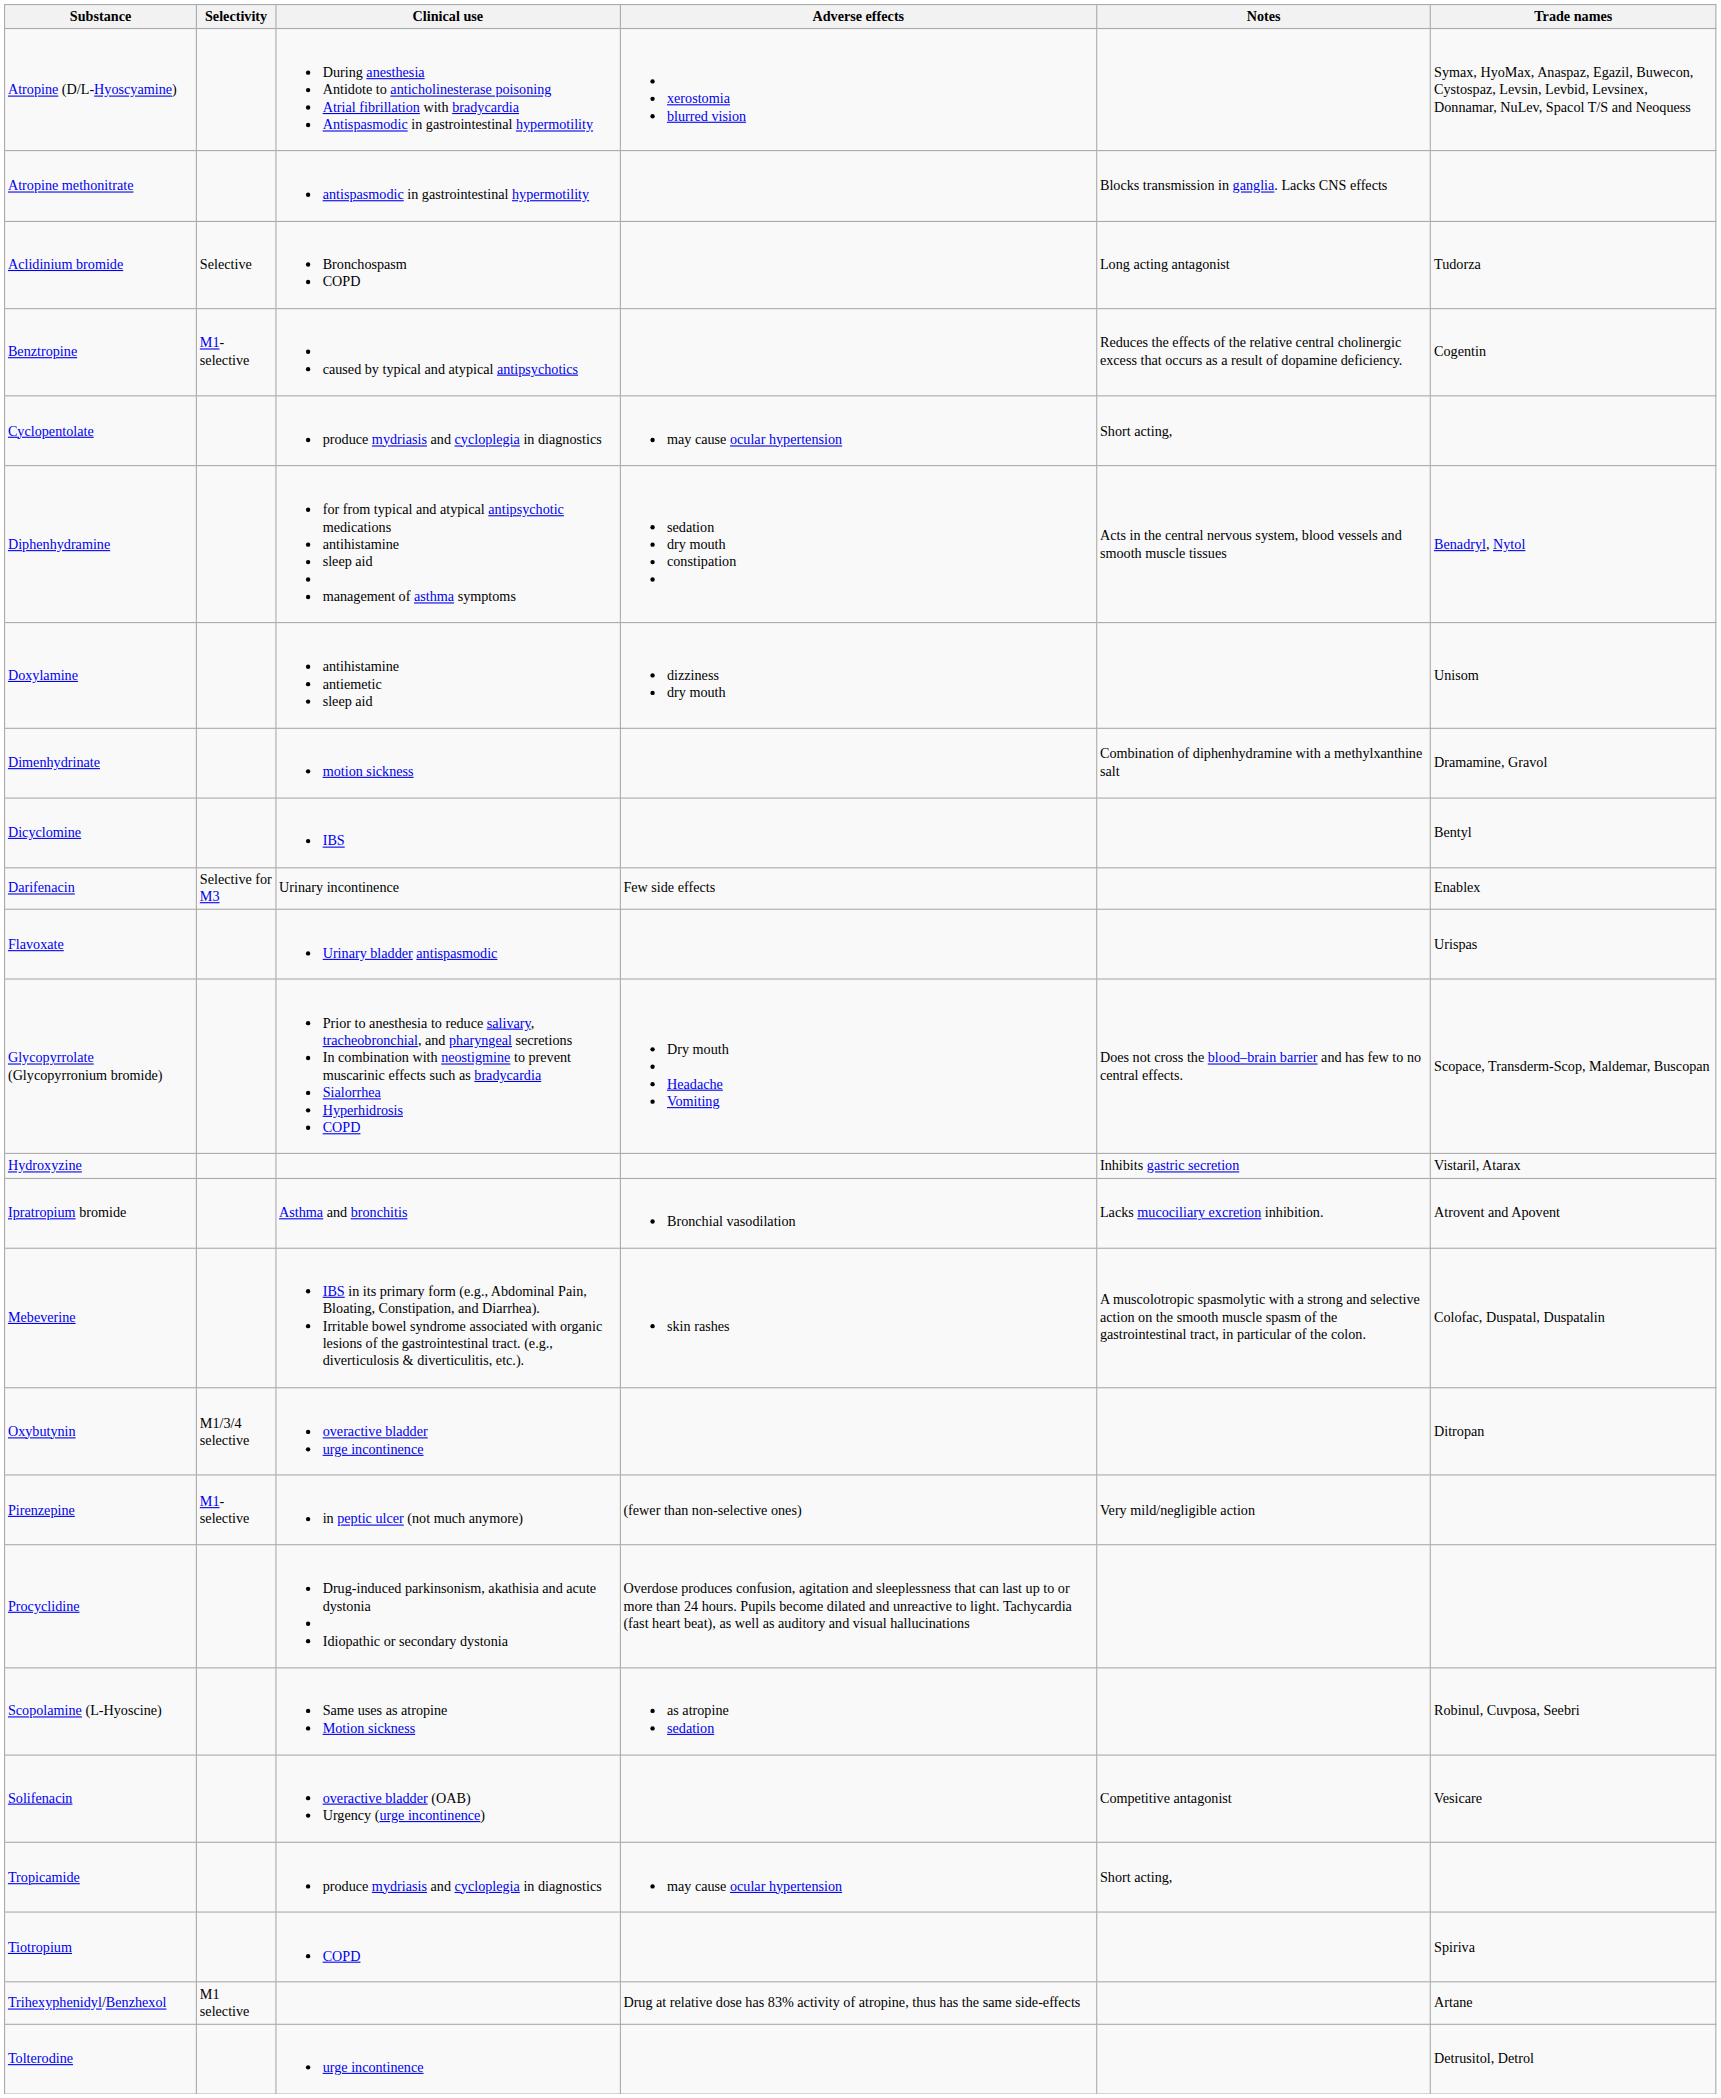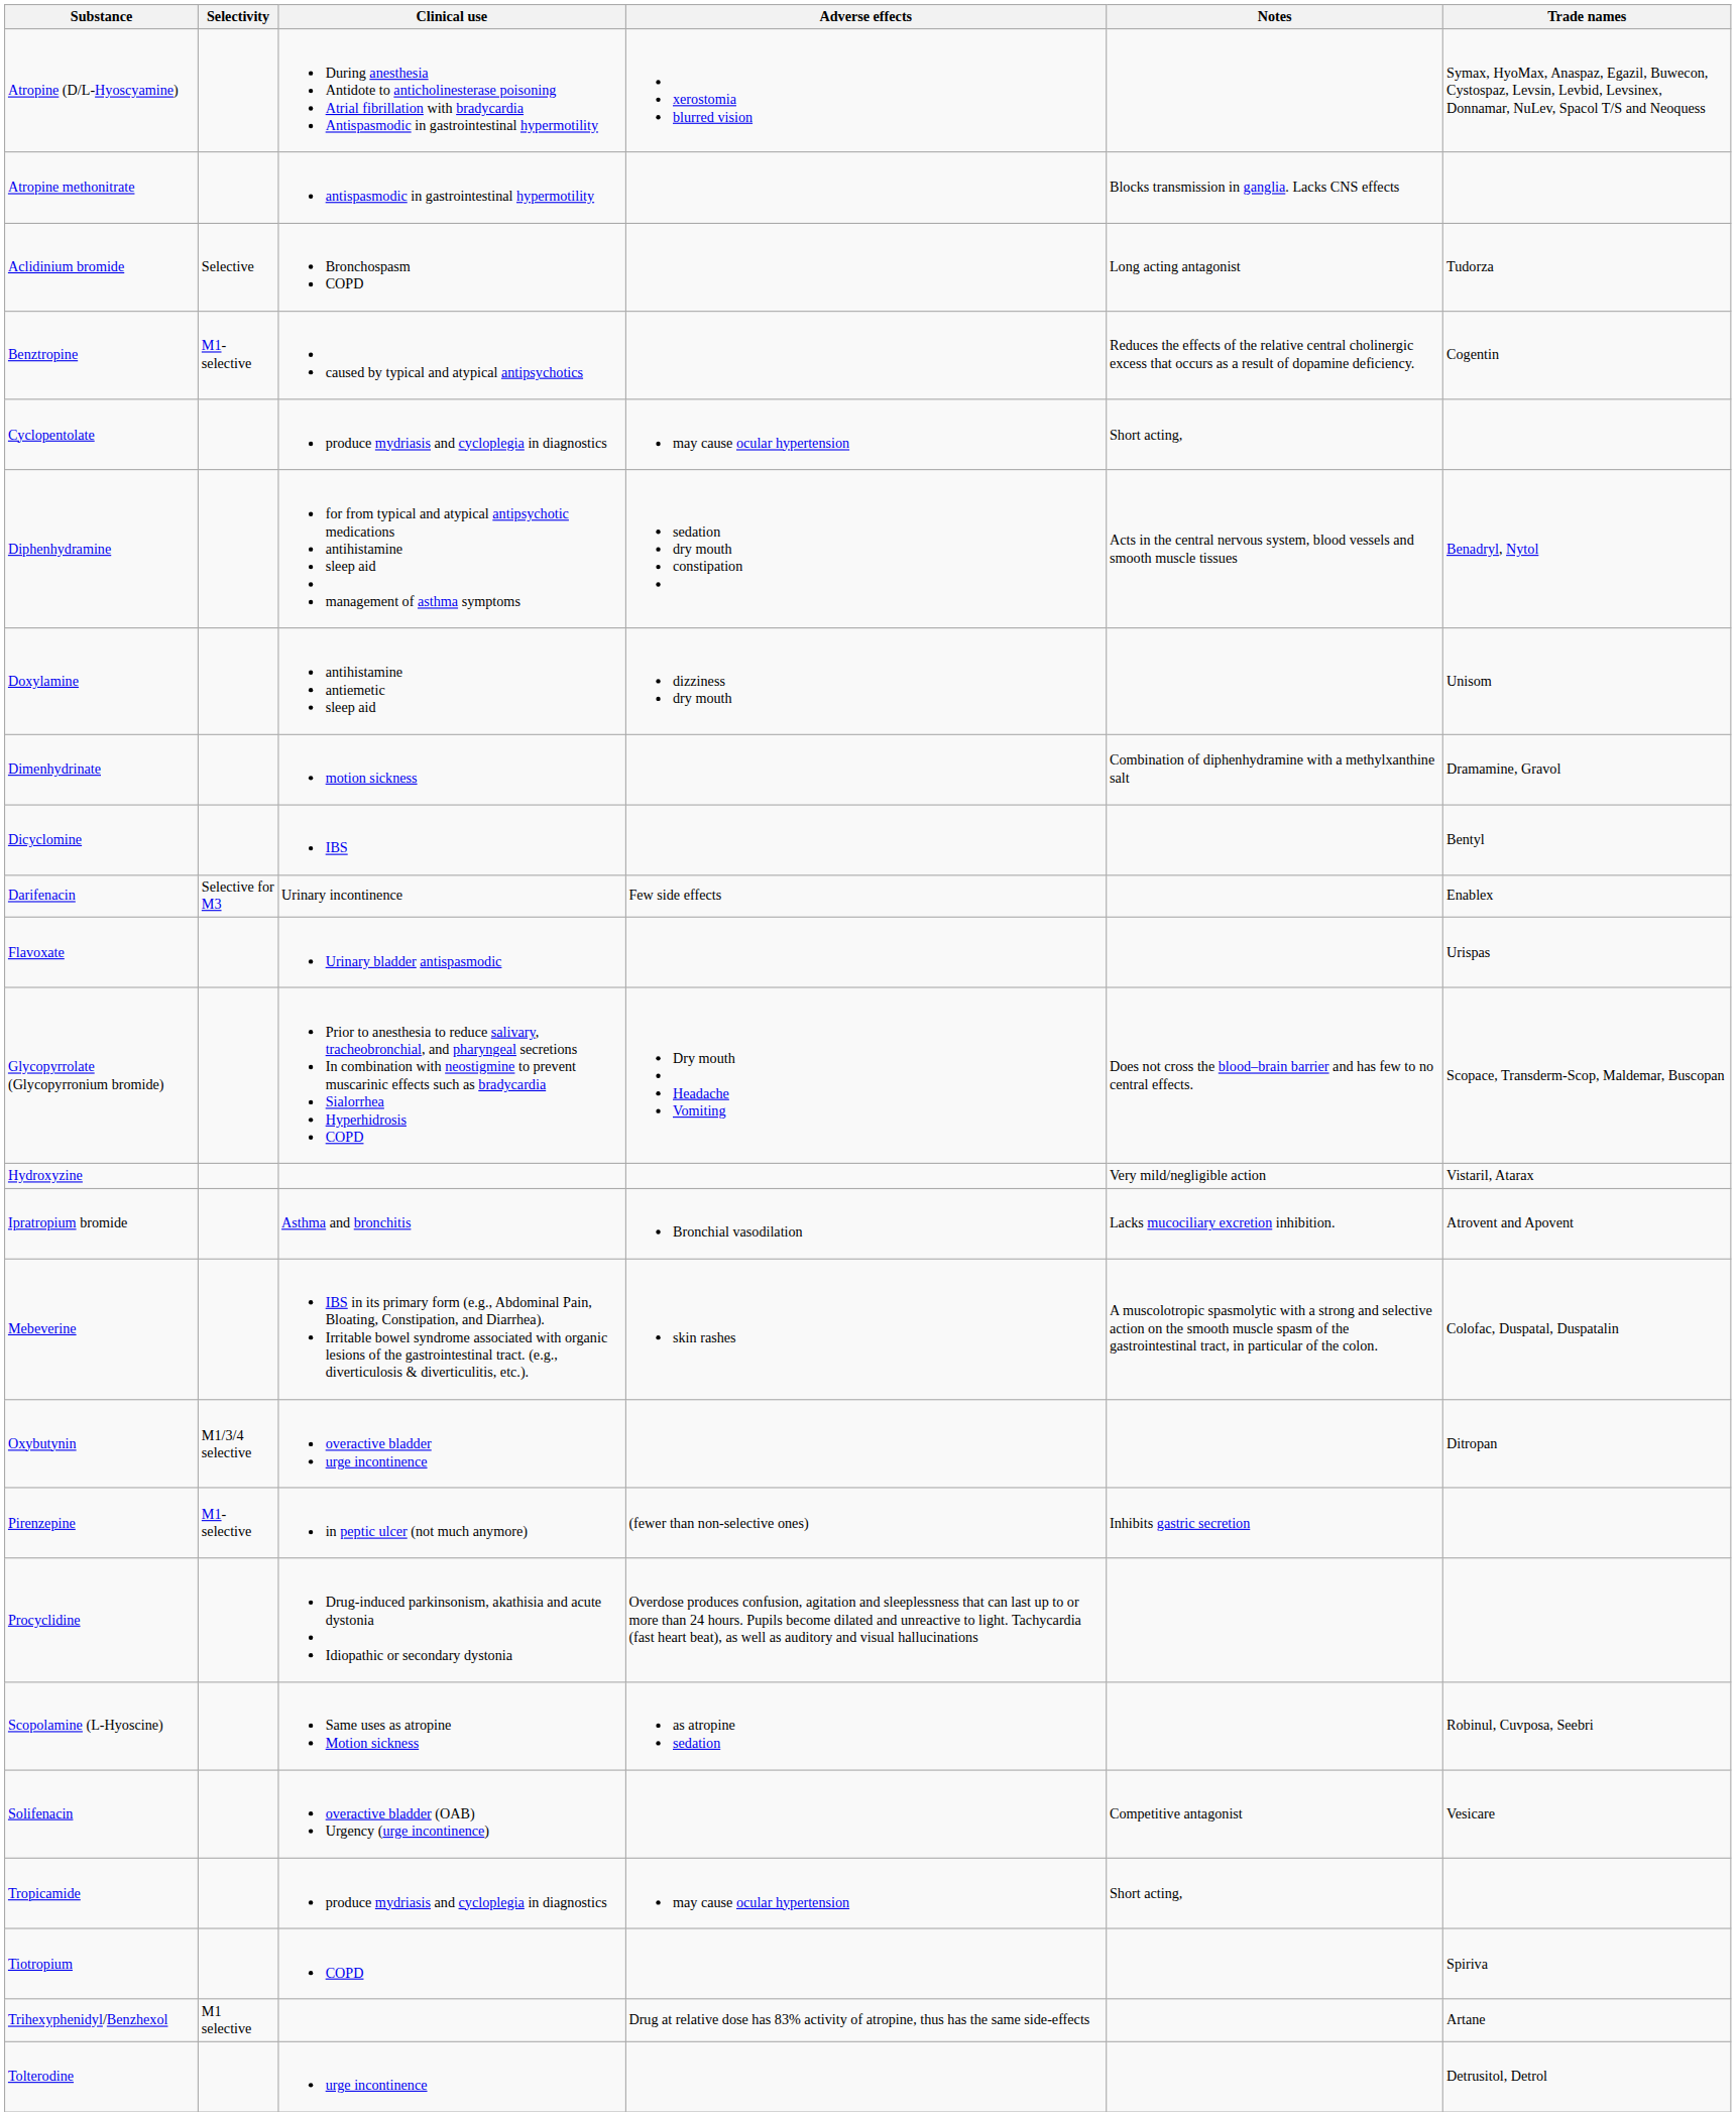Hydroxyzine | Notes: Inhibits gastric secretion -> Very mild/negligible action
Pirenzepine | Notes: Very mild/negligible action -> Inhibits gastric secretion
